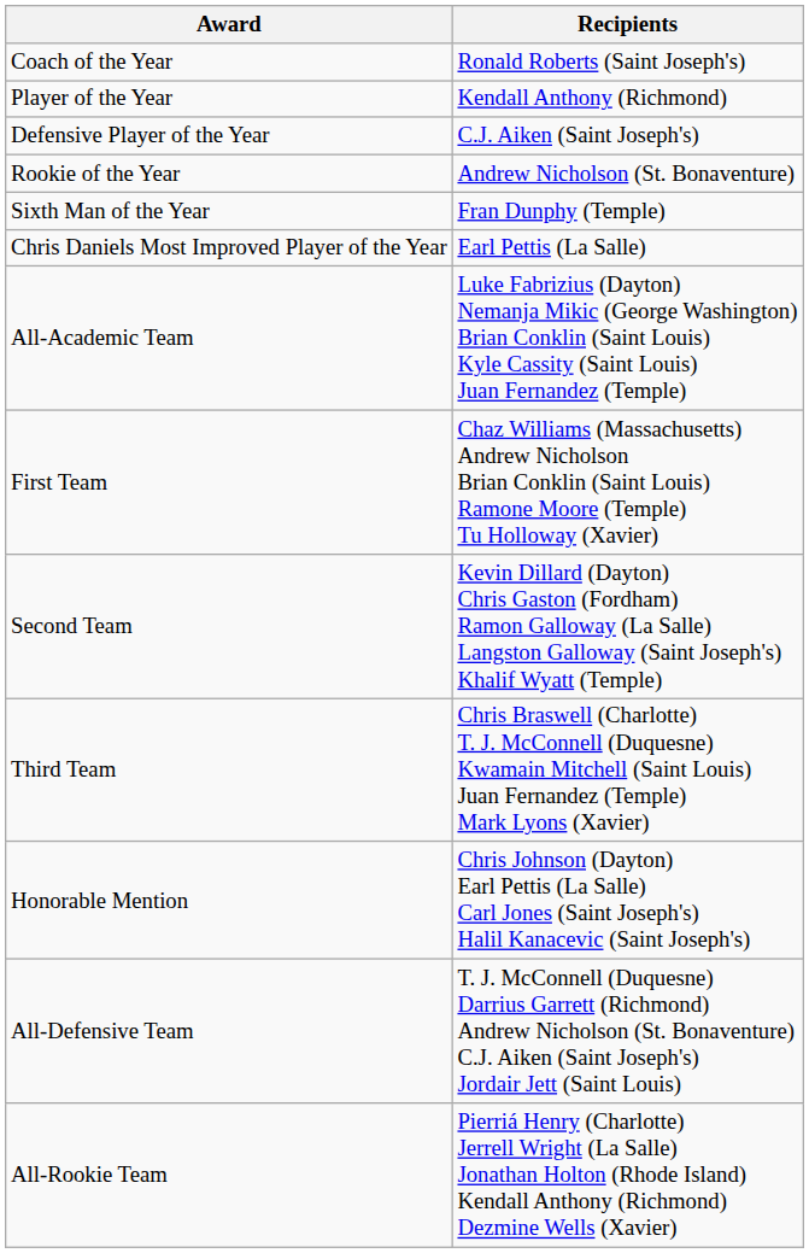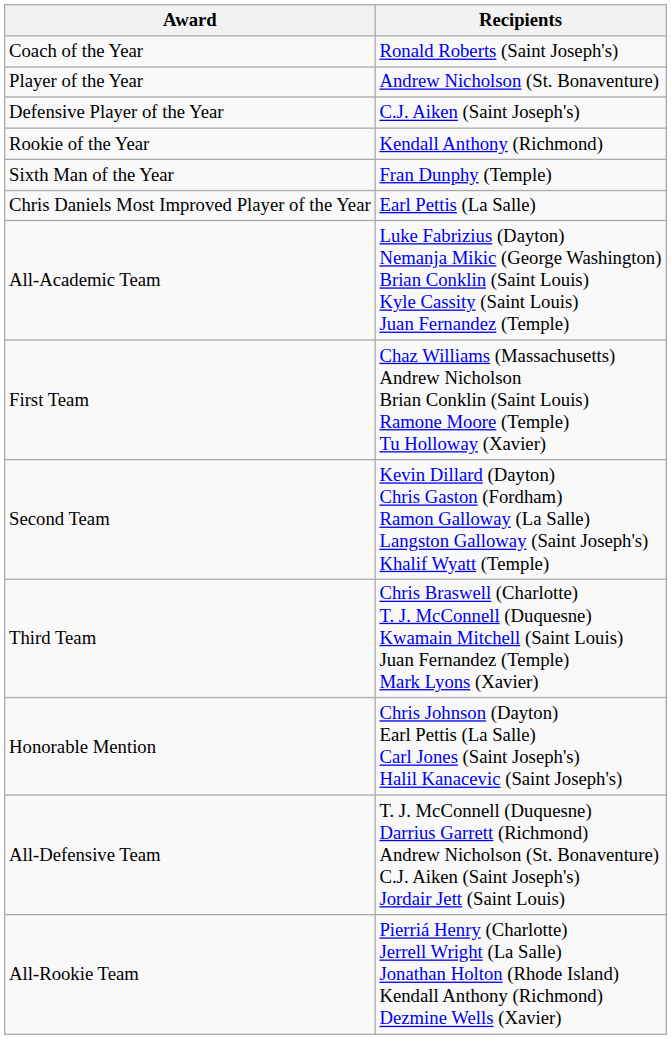Player of the Year | Recipients: Kendall Anthony (Richmond) -> Andrew Nicholson (St. Bonaventure)
Rookie of the Year | Recipients: Andrew Nicholson (St. Bonaventure) -> Kendall Anthony (Richmond)
